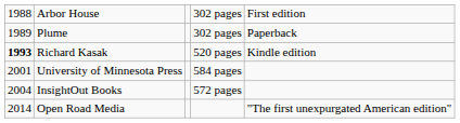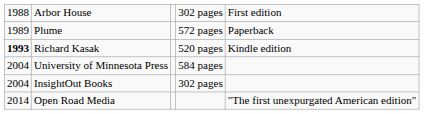Plume | column 4: 302 pages -> 572 pages
University of Minnesota Press | column 1: 2001 -> 2004
InsightOut Books | column 4: 572 pages -> 302 pages
